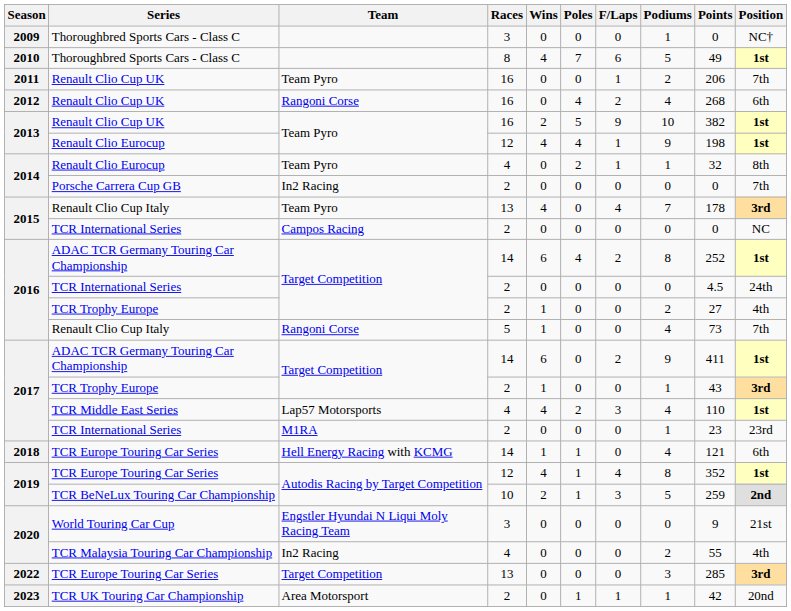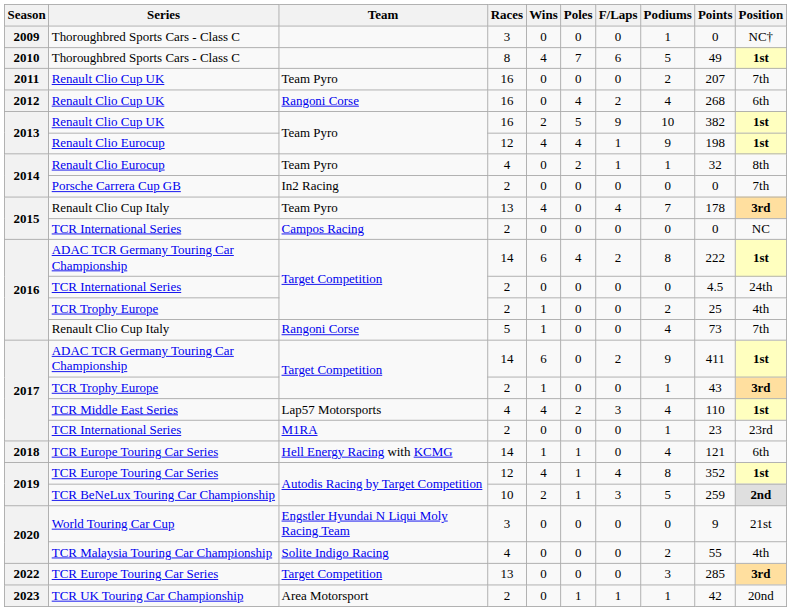2011 | F/Laps: 1 -> 0
2011 | Points: 206 -> 207
2016 / ADAC TCR Germany Touring Car Championship | Points: 252 -> 222
2016 / TCR Trophy Europe | Points: 27 -> 25
2020 / TCR Malaysia Touring Car Championship | Team: In2 Racing -> Solite Indigo Racing
